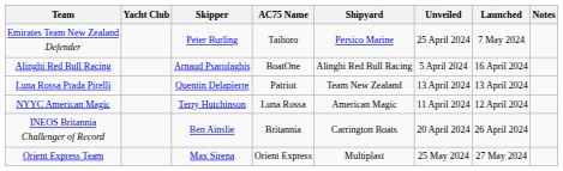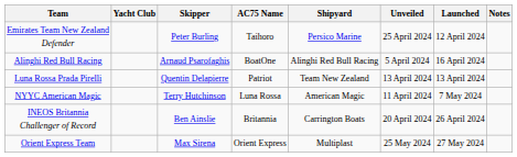Emirates Team New Zealand Defender | Launched: 7 May 2024 -> 12 April 2024
NYYC American Magic | Launched: 12 April 2024 -> 7 May 2024
